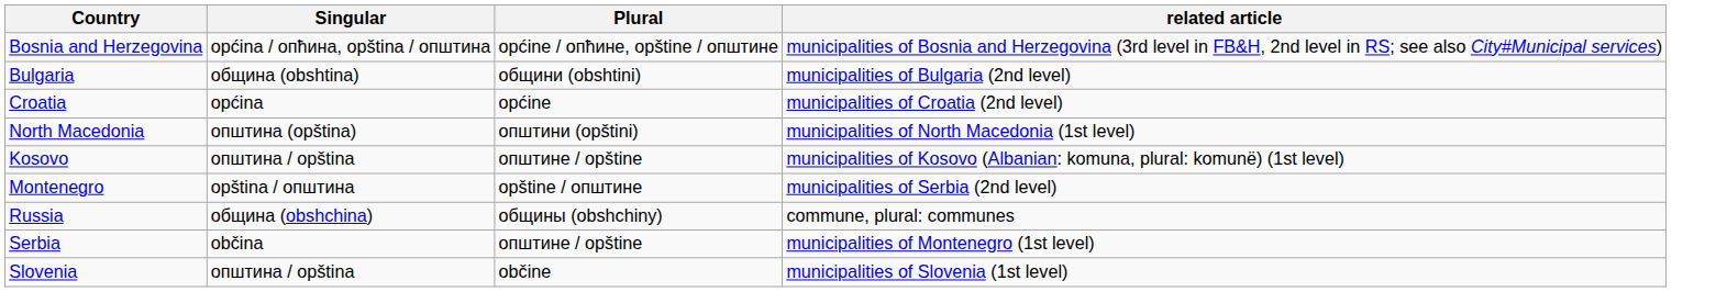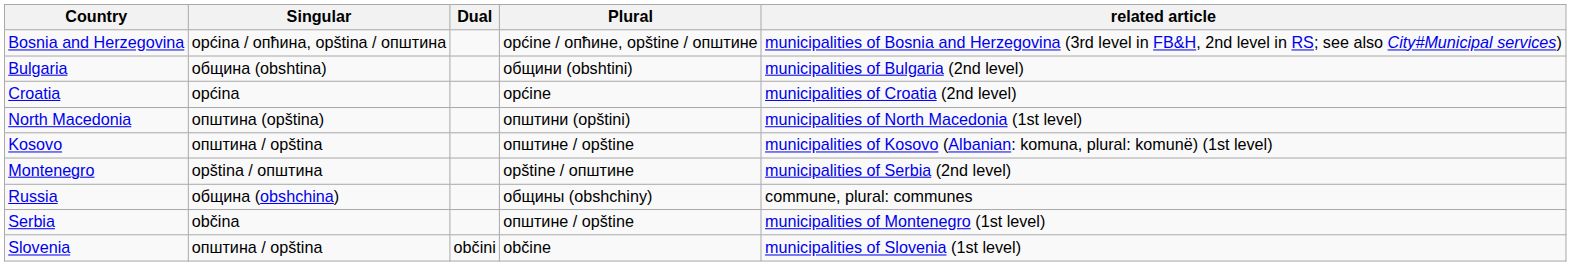+ column: Dual | občini
